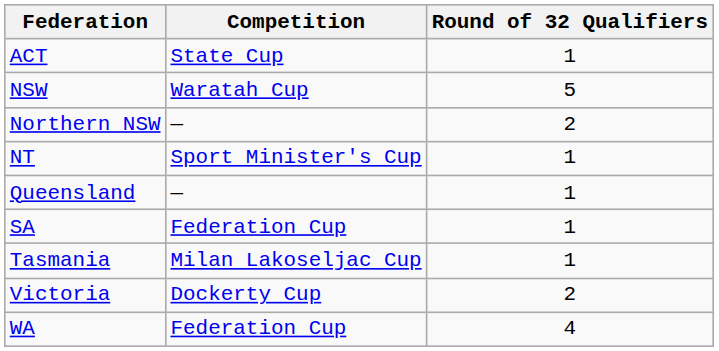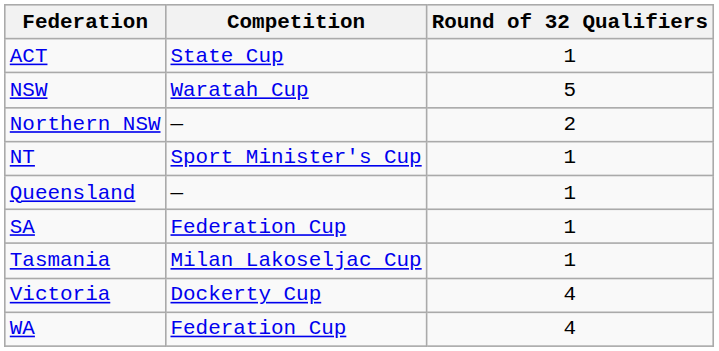Victoria | Round of 32 Qualifiers: 2 -> 4
